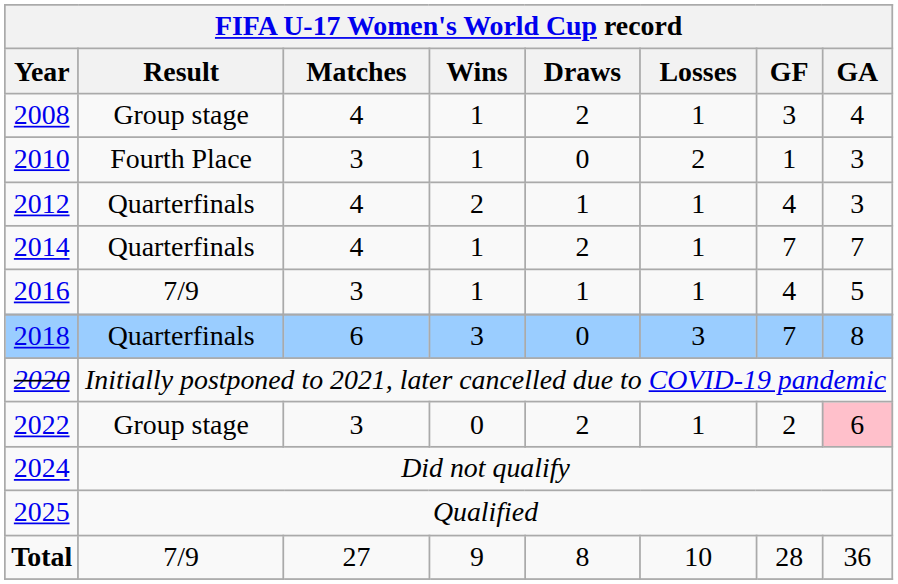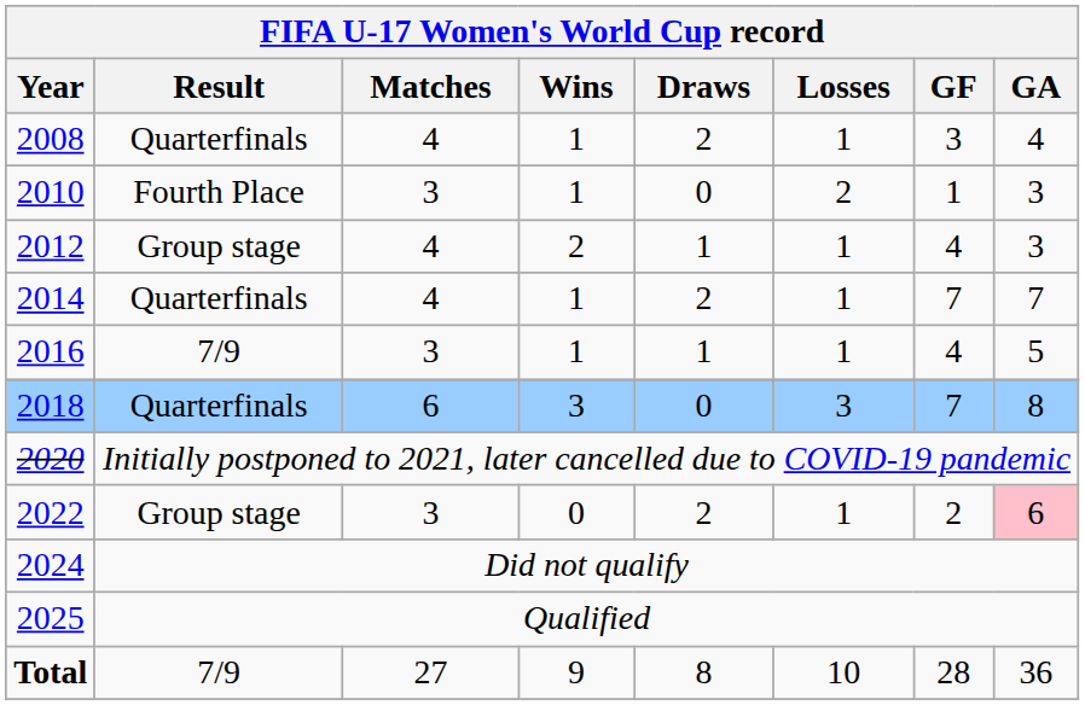2008 | Result: Group stage -> Quarterfinals
2012 | Result: Quarterfinals -> Group stage
